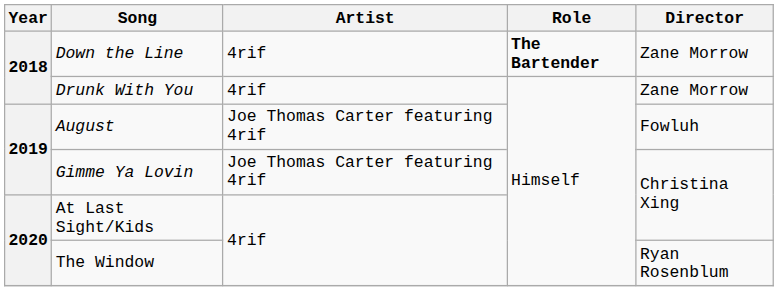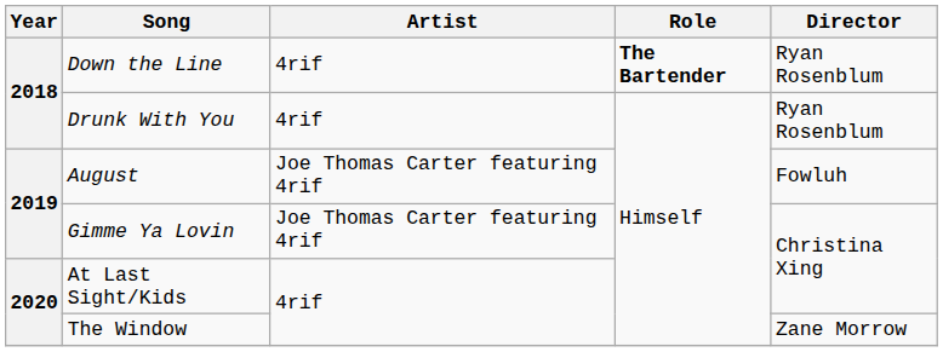Down the Line | Director: Zane Morrow -> Ryan Rosenblum
Drunk With You | Director: Zane Morrow -> Ryan Rosenblum
The Window | Director: Ryan Rosenblum -> Zane Morrow
